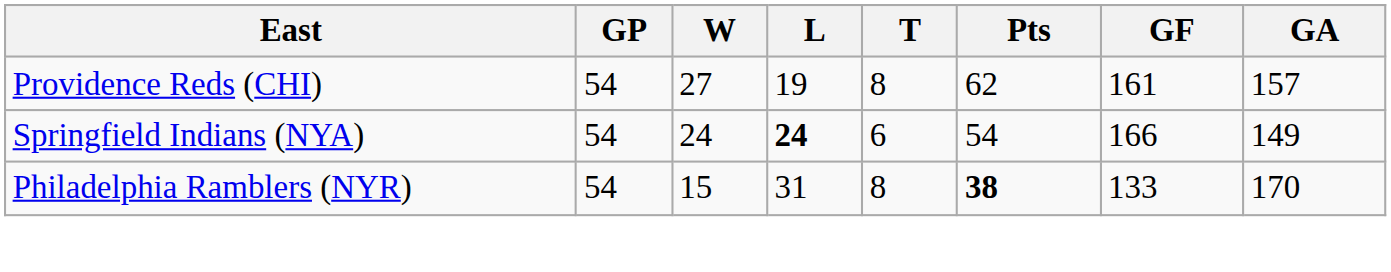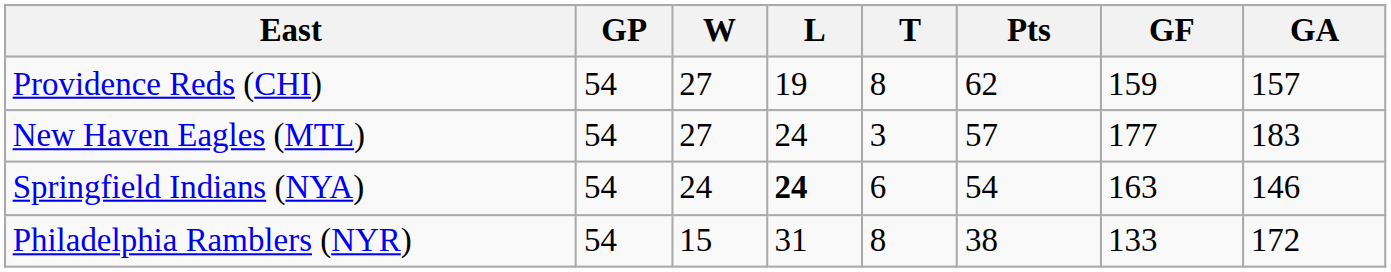Providence Reds (CHI) | GF: 161 -> 159
+ row: New Haven Eagles (MTL) | 54 | 27 | 24 | 3 | 57 | 177 | 183
Springfield Indians (NYA) | GF: 166 -> 163
Springfield Indians (NYA) | GA: 149 -> 146
Philadelphia Ramblers (NYR) | Pts: bold -> normal
Philadelphia Ramblers (NYR) | GA: 170 -> 172
